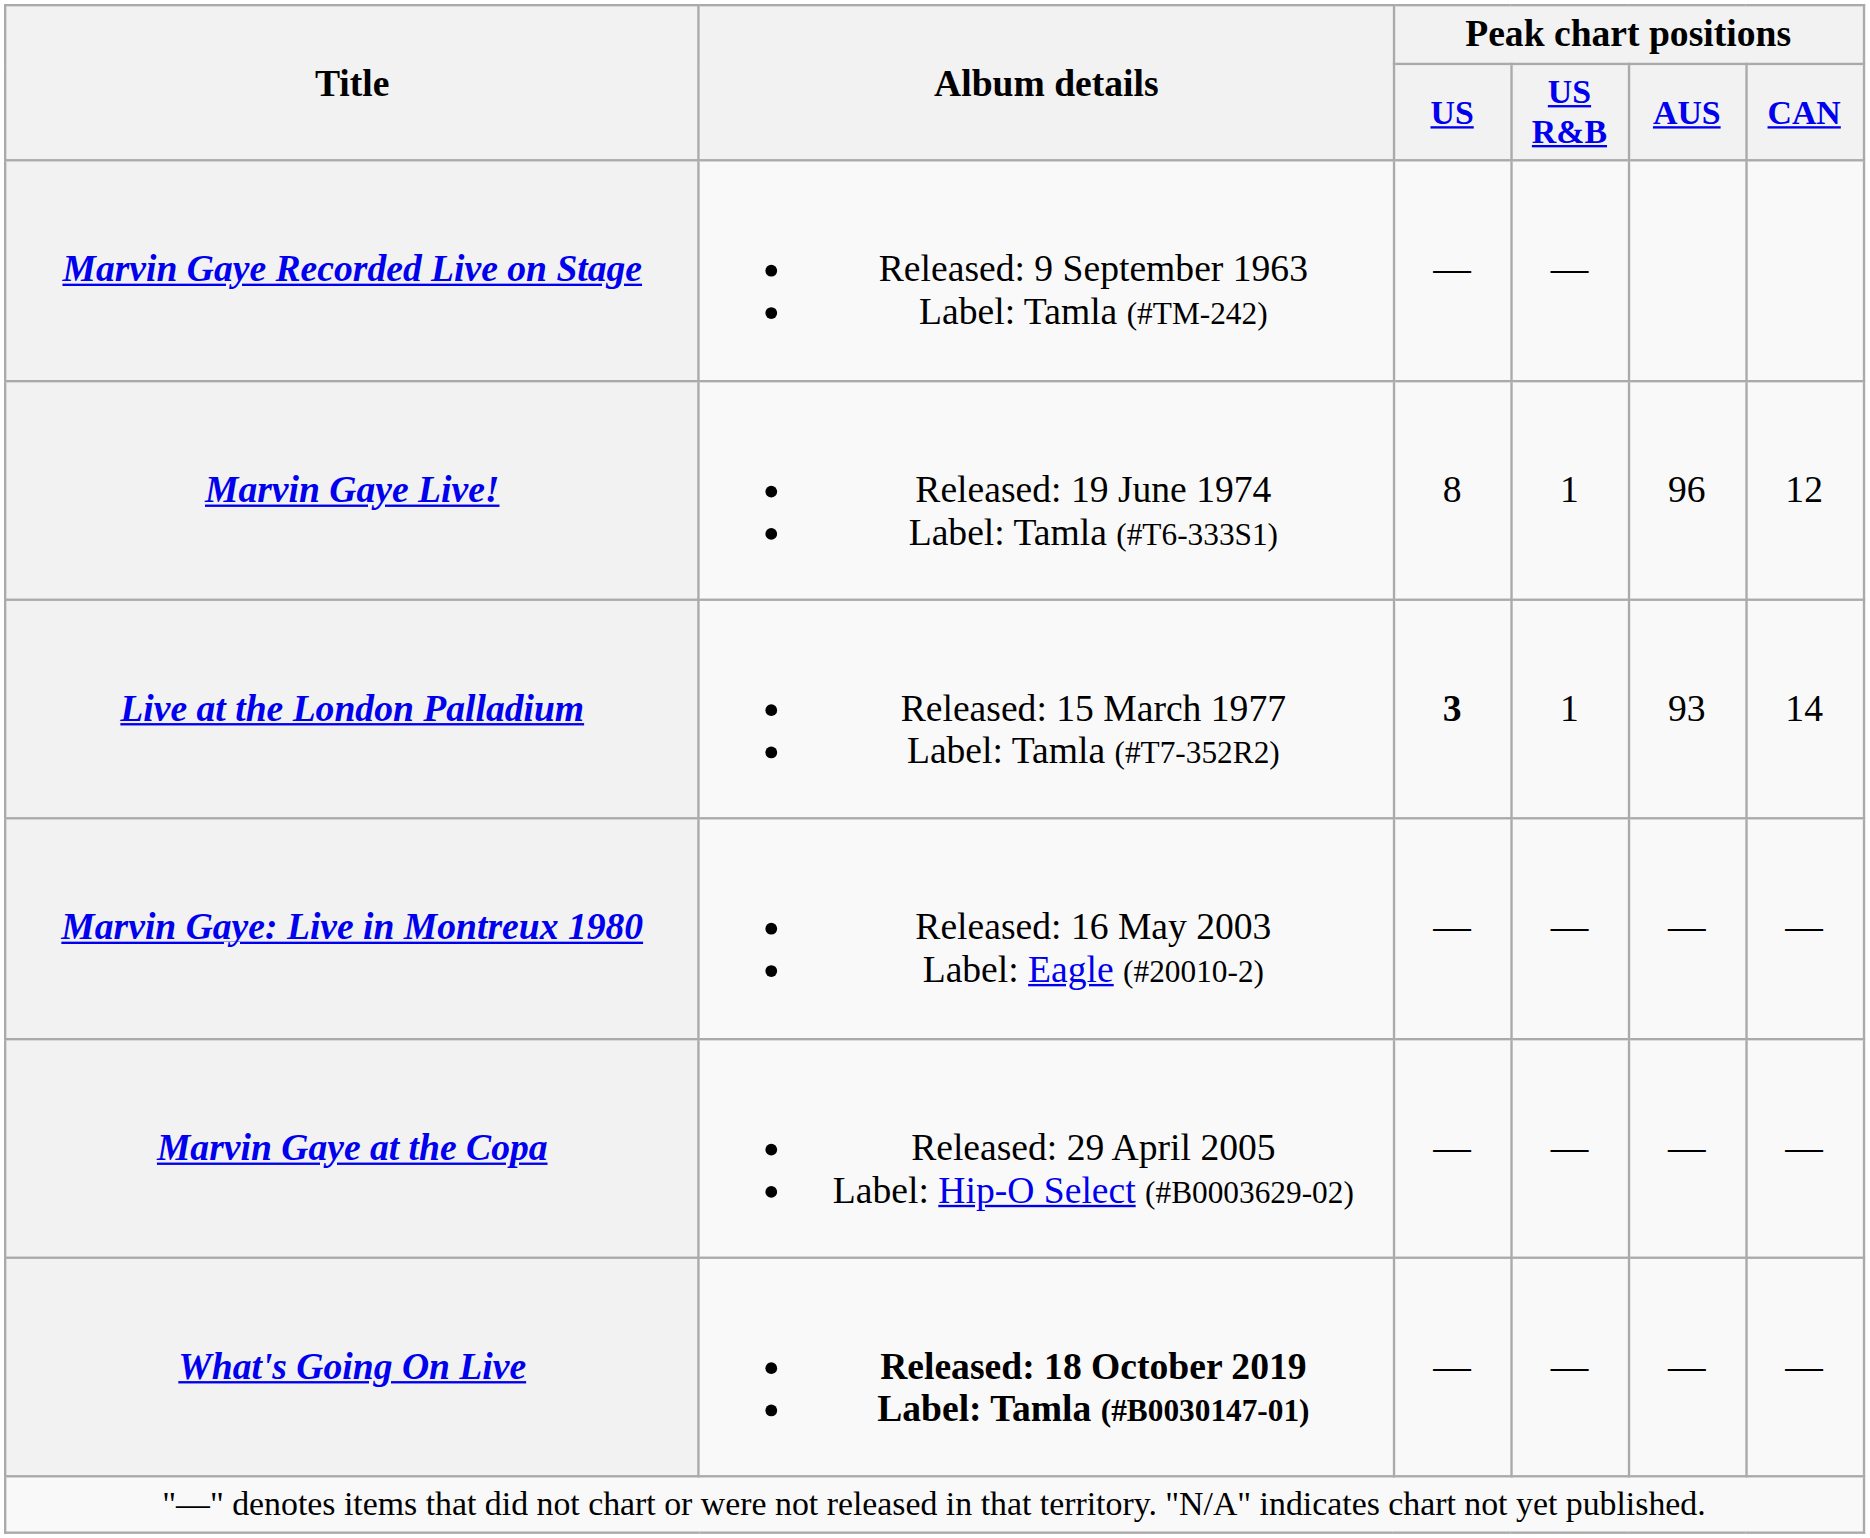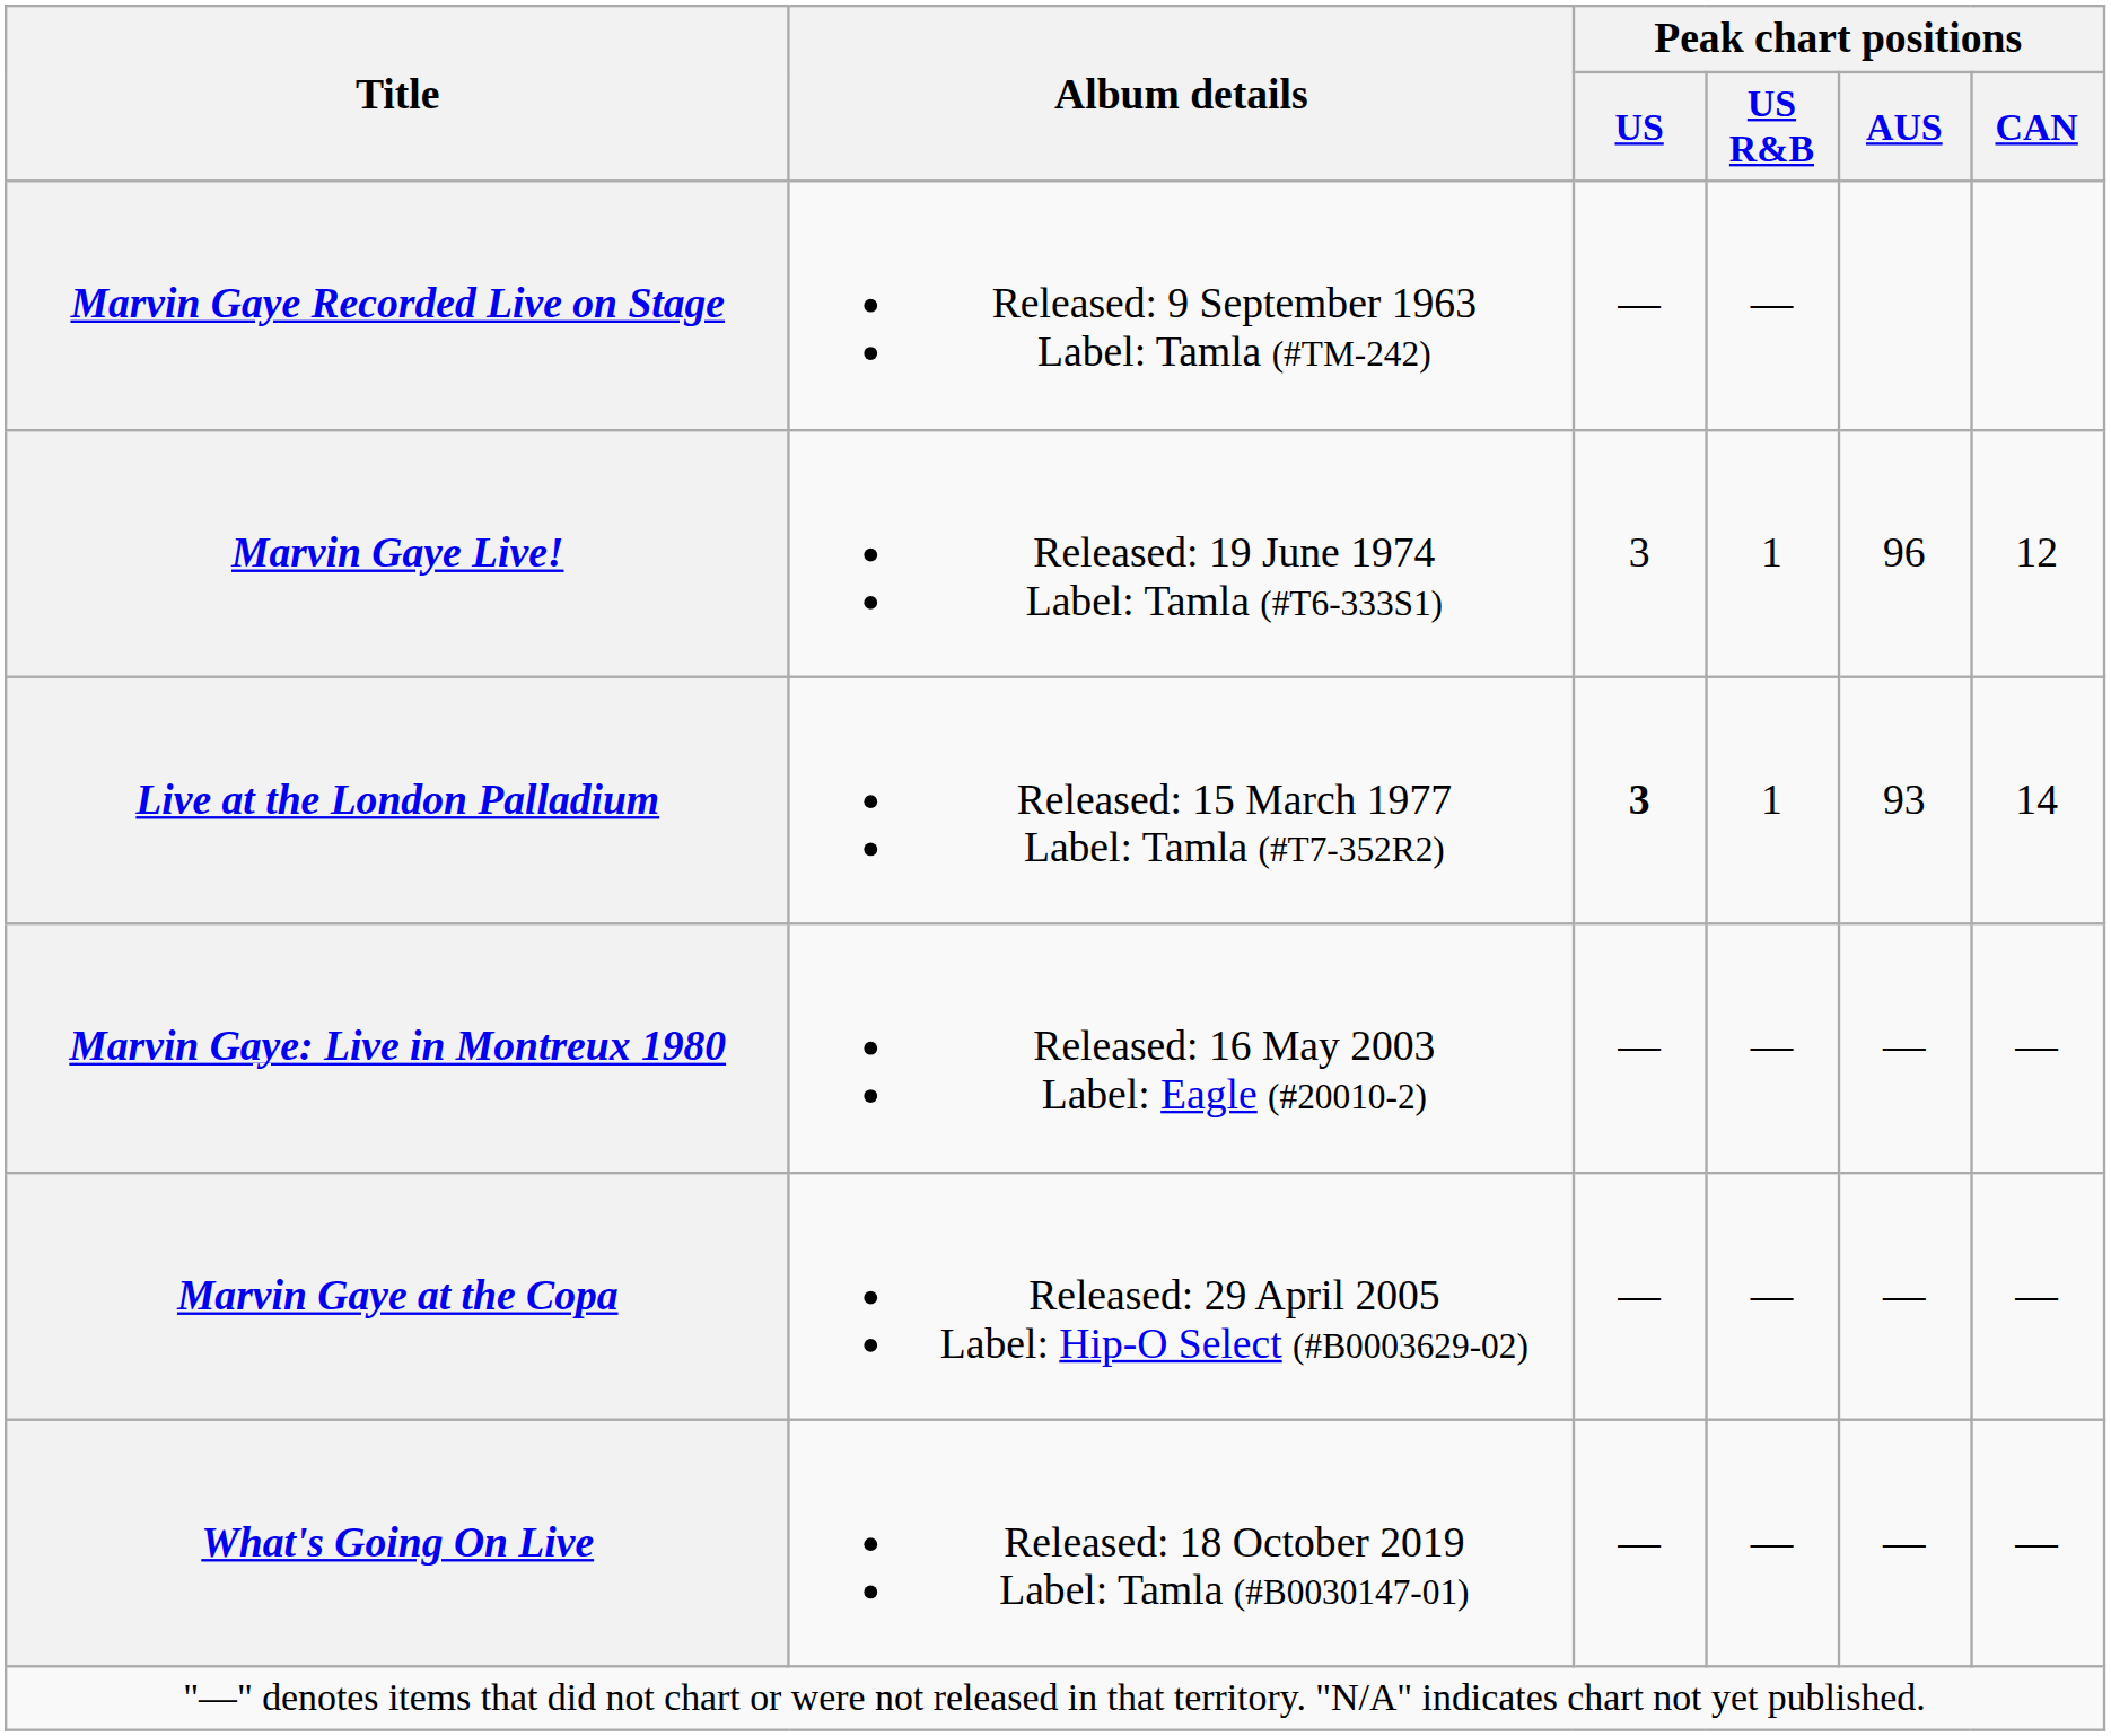Marvin Gaye Live! | Peak chart positions / US: 8 -> 3
What's Going On Live | Album details: bold -> normal
